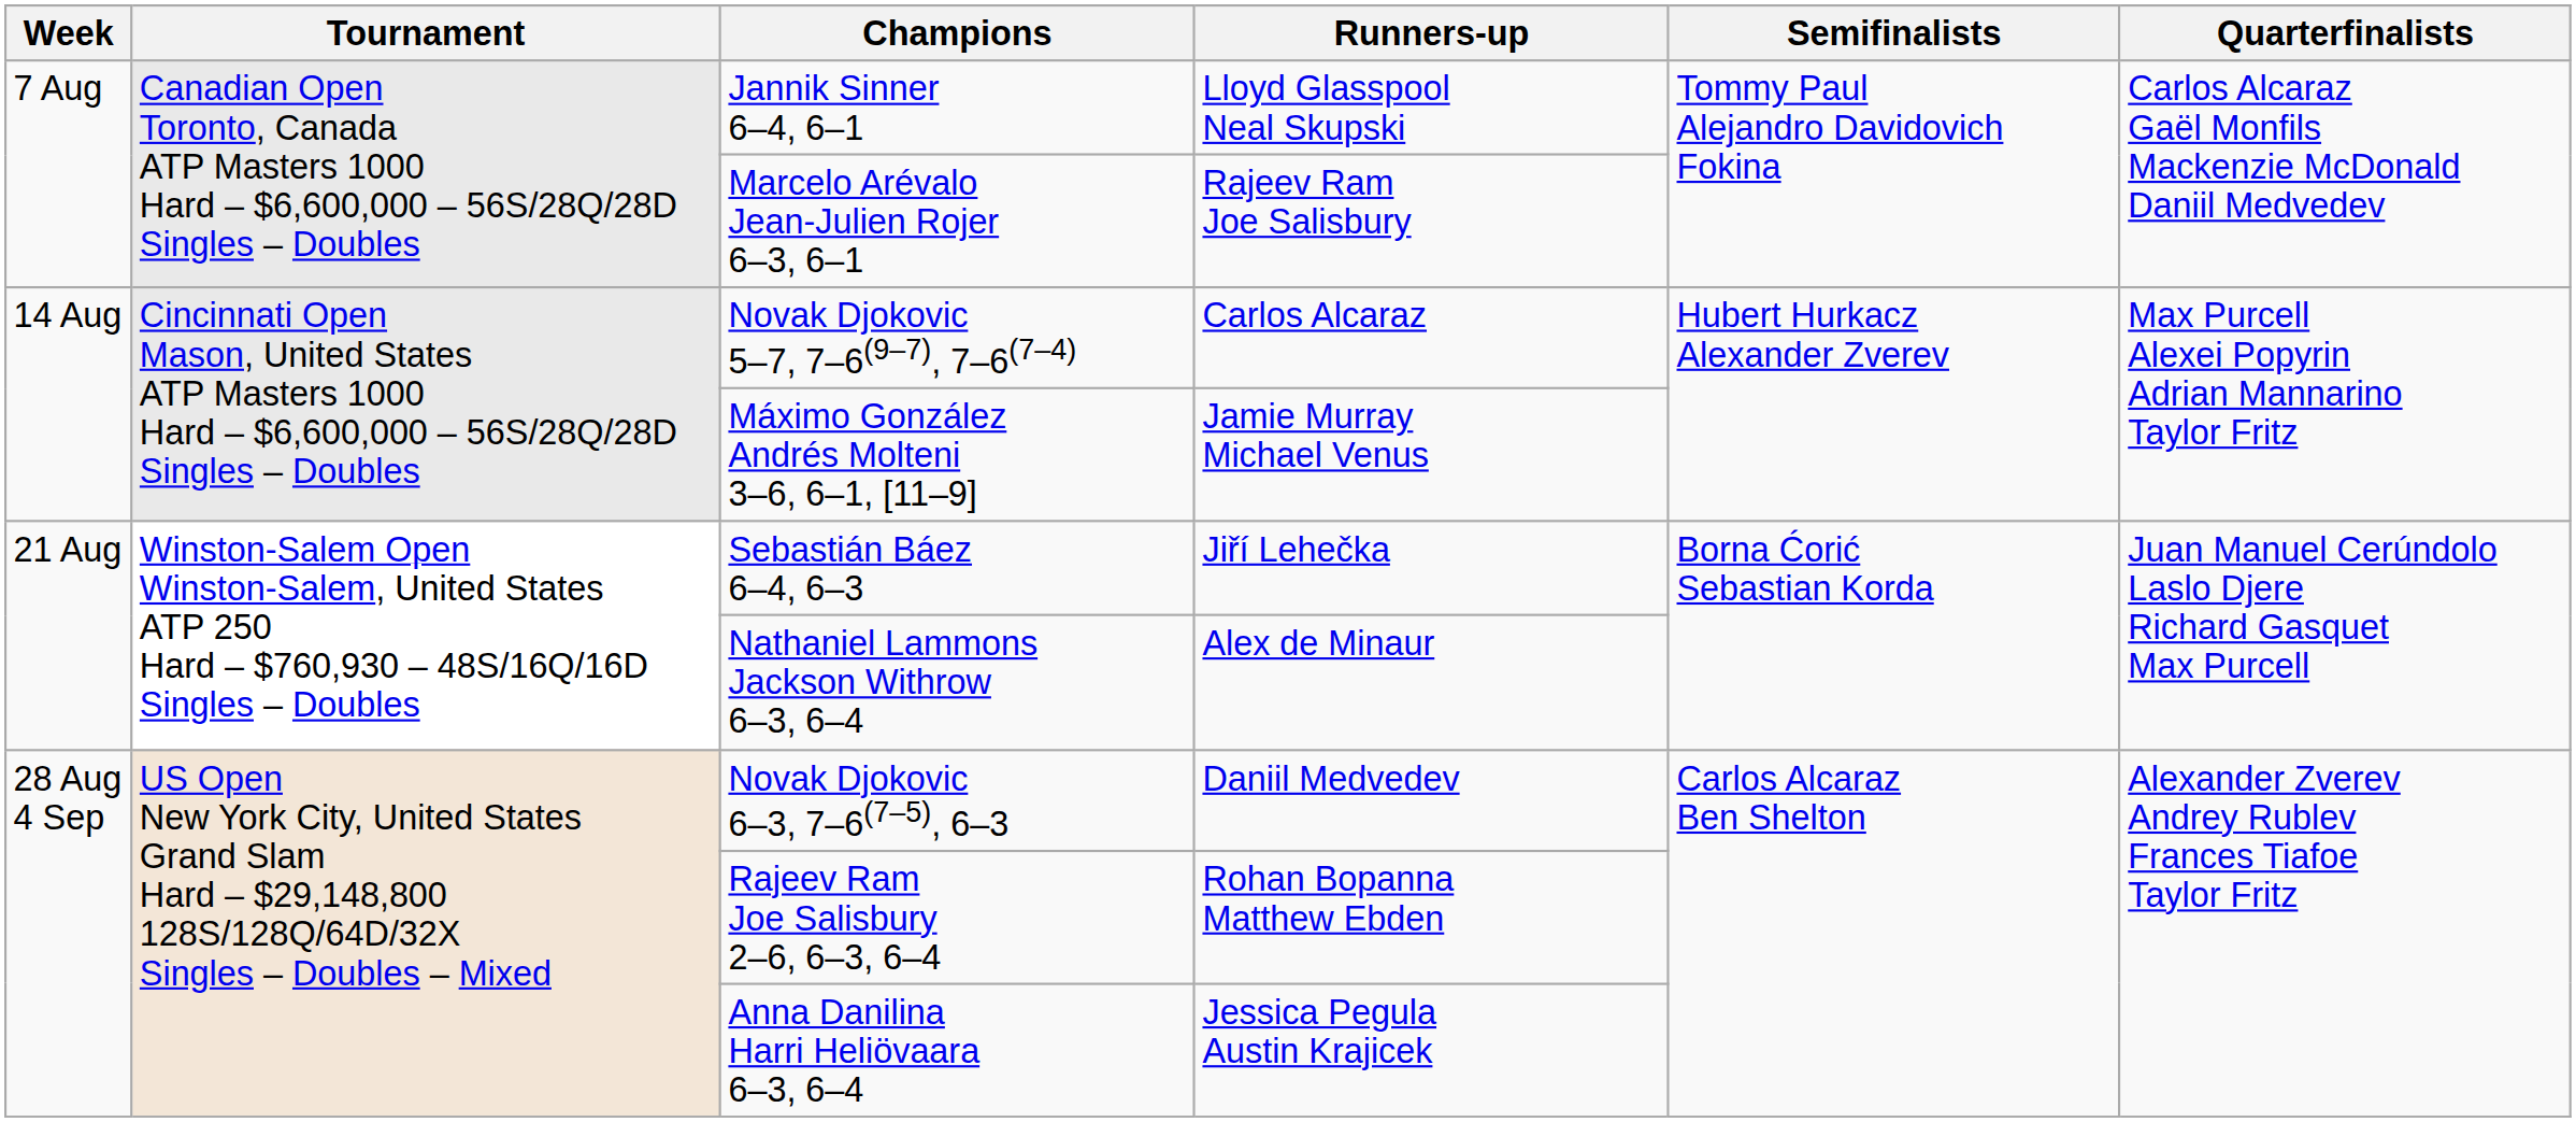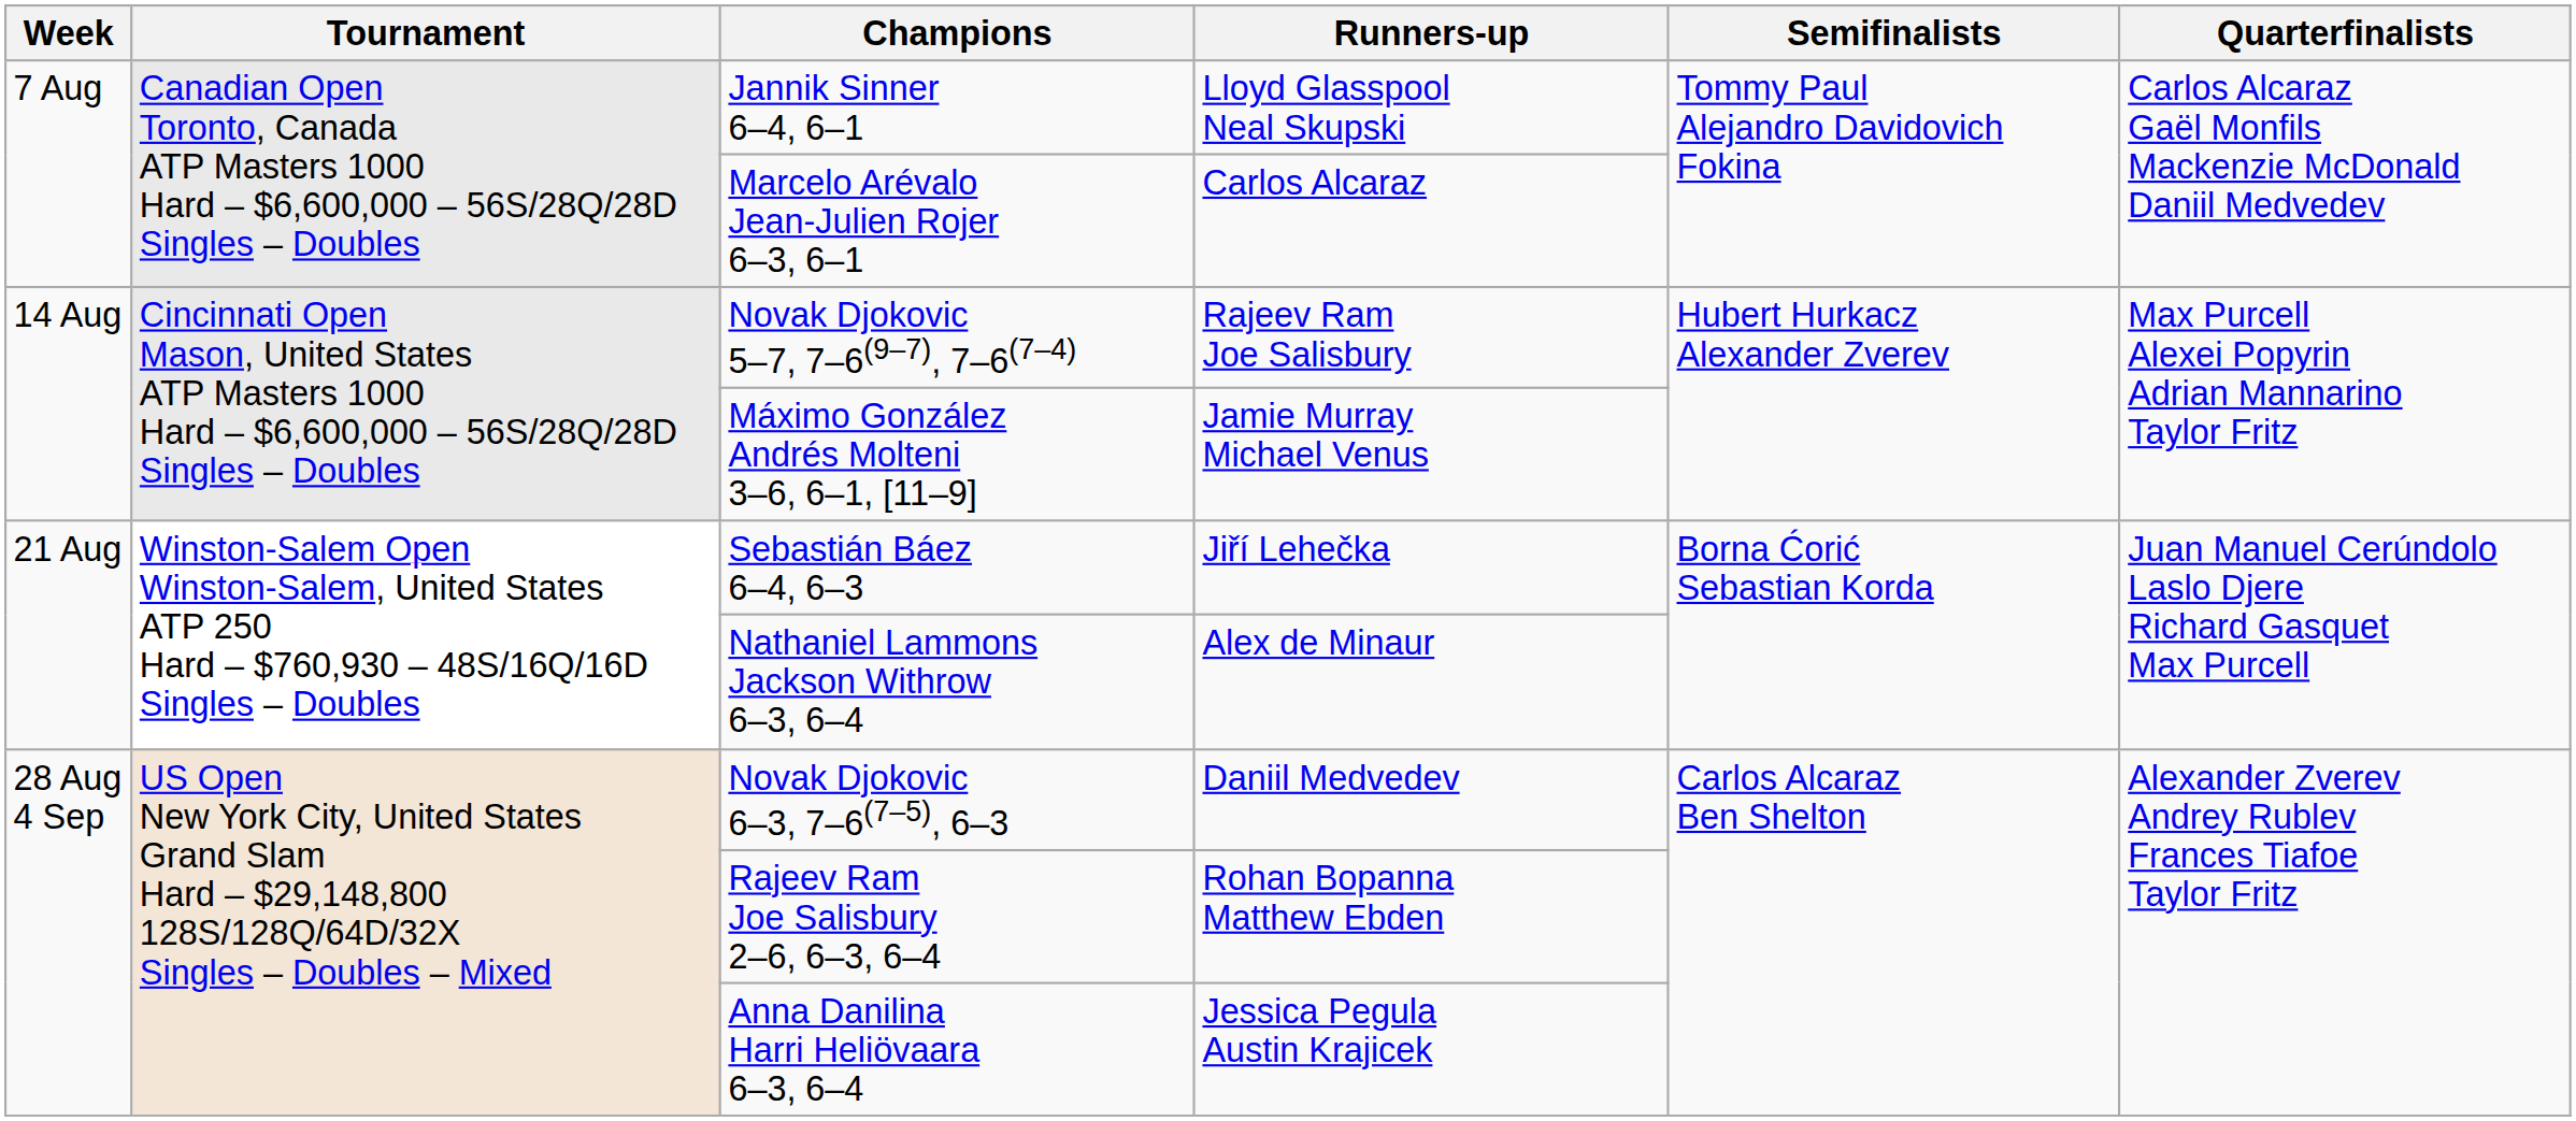Marcelo Arévalo Jean-Julien Rojer 6–3, 6–1 | Runners-up: Rajeev Ram Joe Salisbury -> Carlos Alcaraz
Novak Djokovic 5–7, 7–6(9–7), 7–6(7–4) | Runners-up: Carlos Alcaraz -> Rajeev Ram Joe Salisbury
